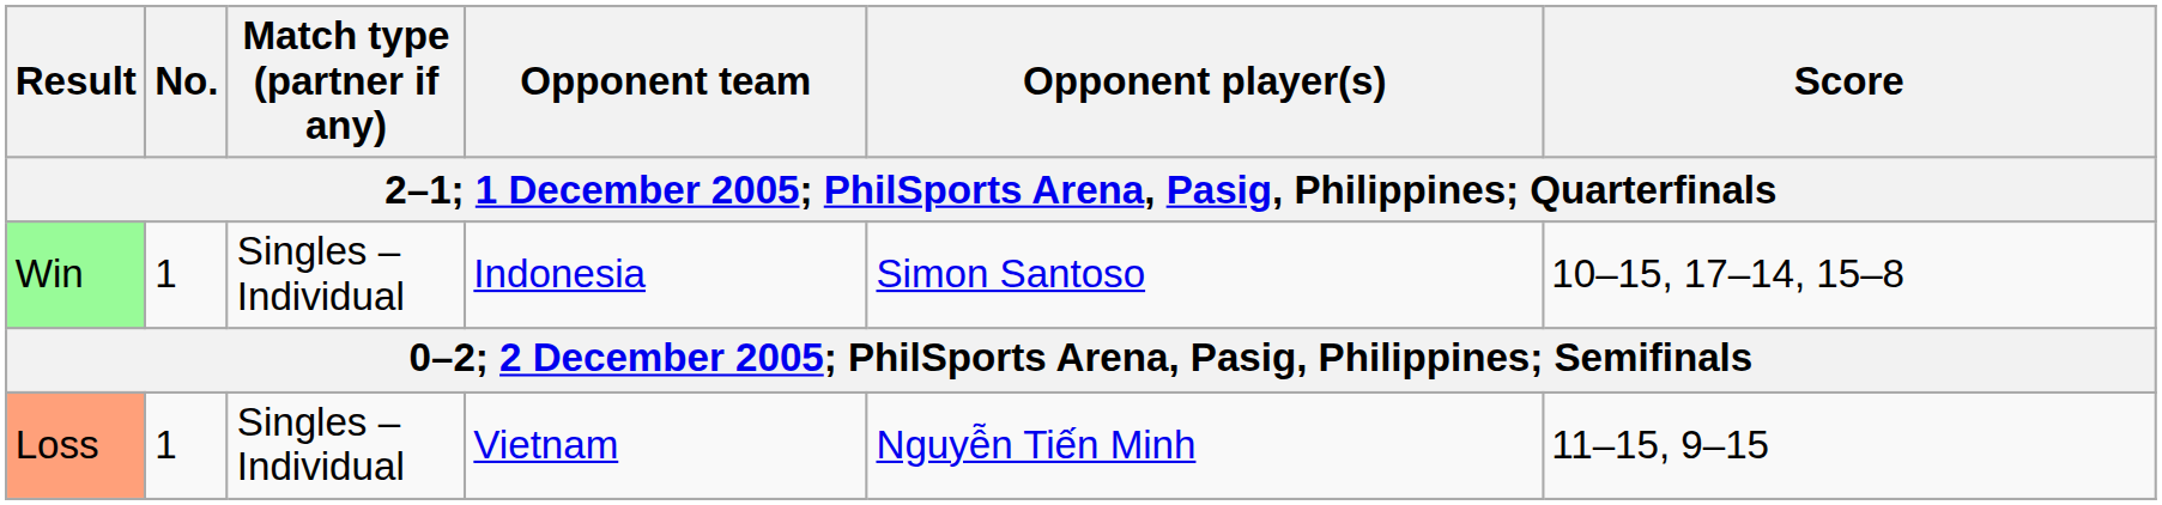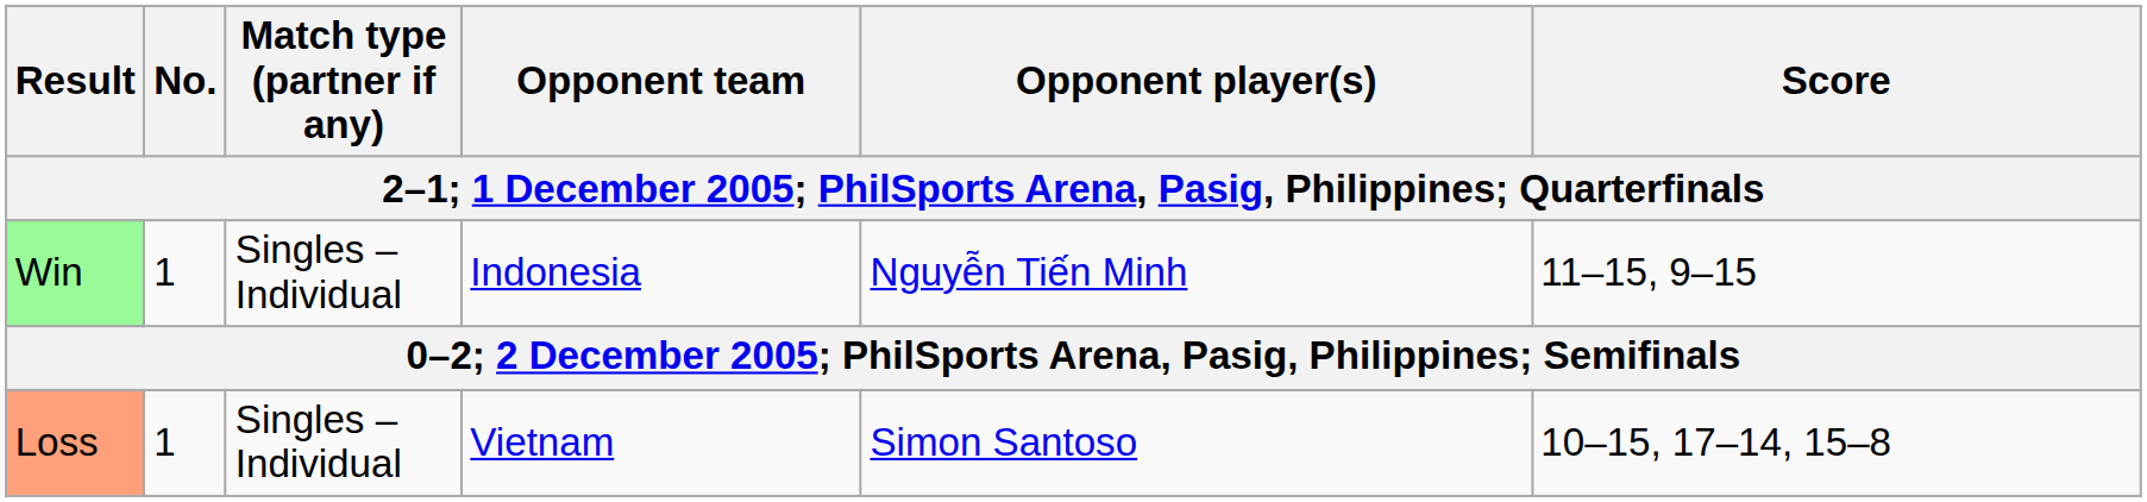Win | Opponent player(s): Simon Santoso -> Nguyễn Tiến Minh
Win | Score: 10–15, 17–14, 15–8 -> 11–15, 9–15
Loss | Opponent player(s): Nguyễn Tiến Minh -> Simon Santoso
Loss | Score: 11–15, 9–15 -> 10–15, 17–14, 15–8
